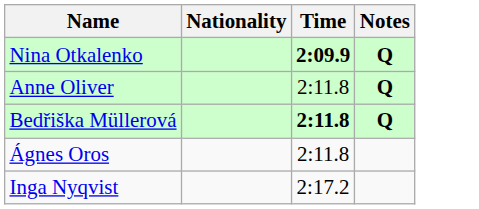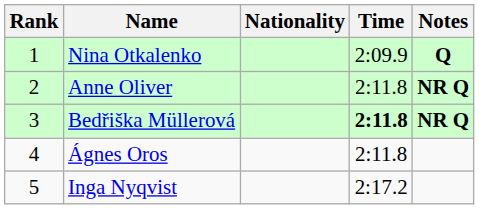+ column: Rank | 1 | 2 | 3 | 4 | 5
Nina Otkalenko | Time: bold -> normal
Anne Oliver | Notes: Q -> NR Q
Bedřiška Müllerová | Notes: Q -> NR Q
